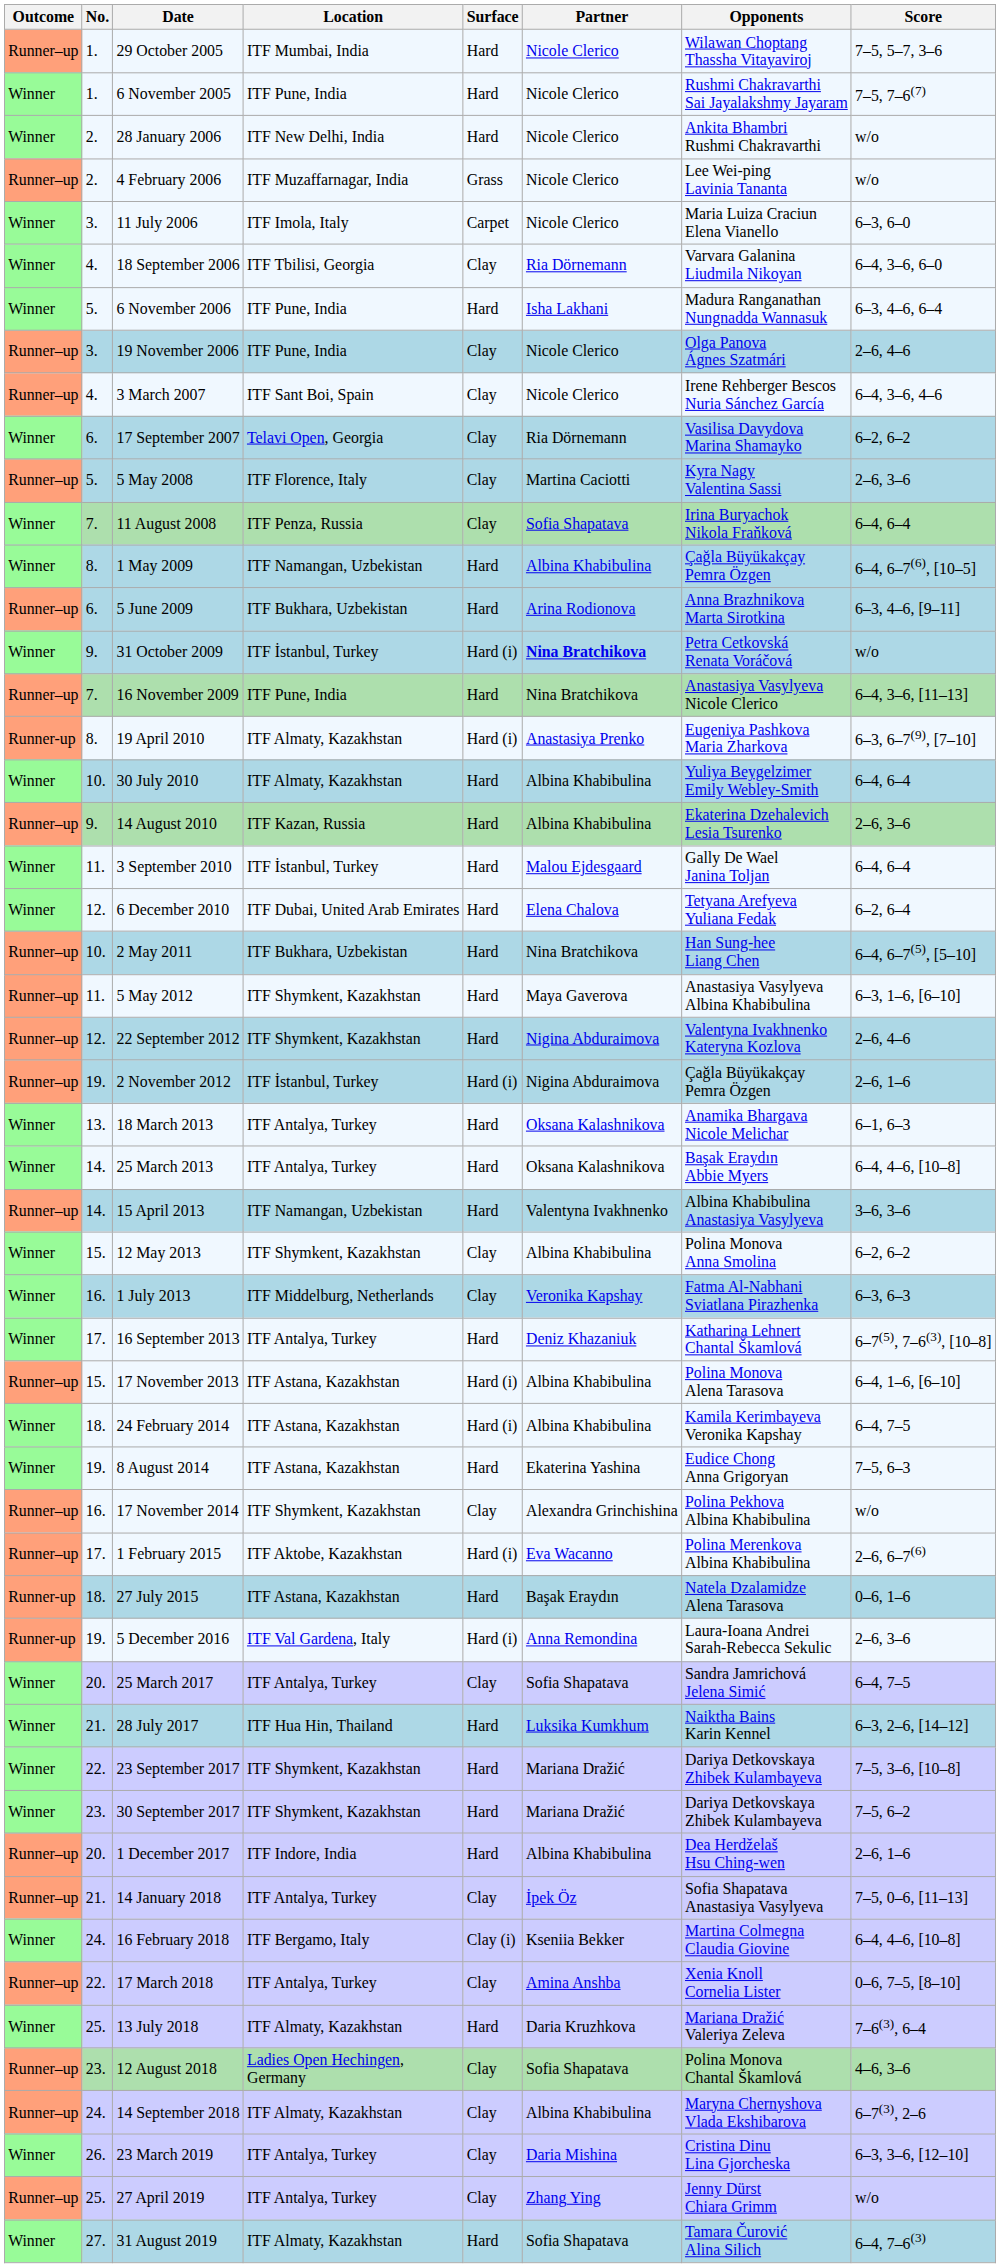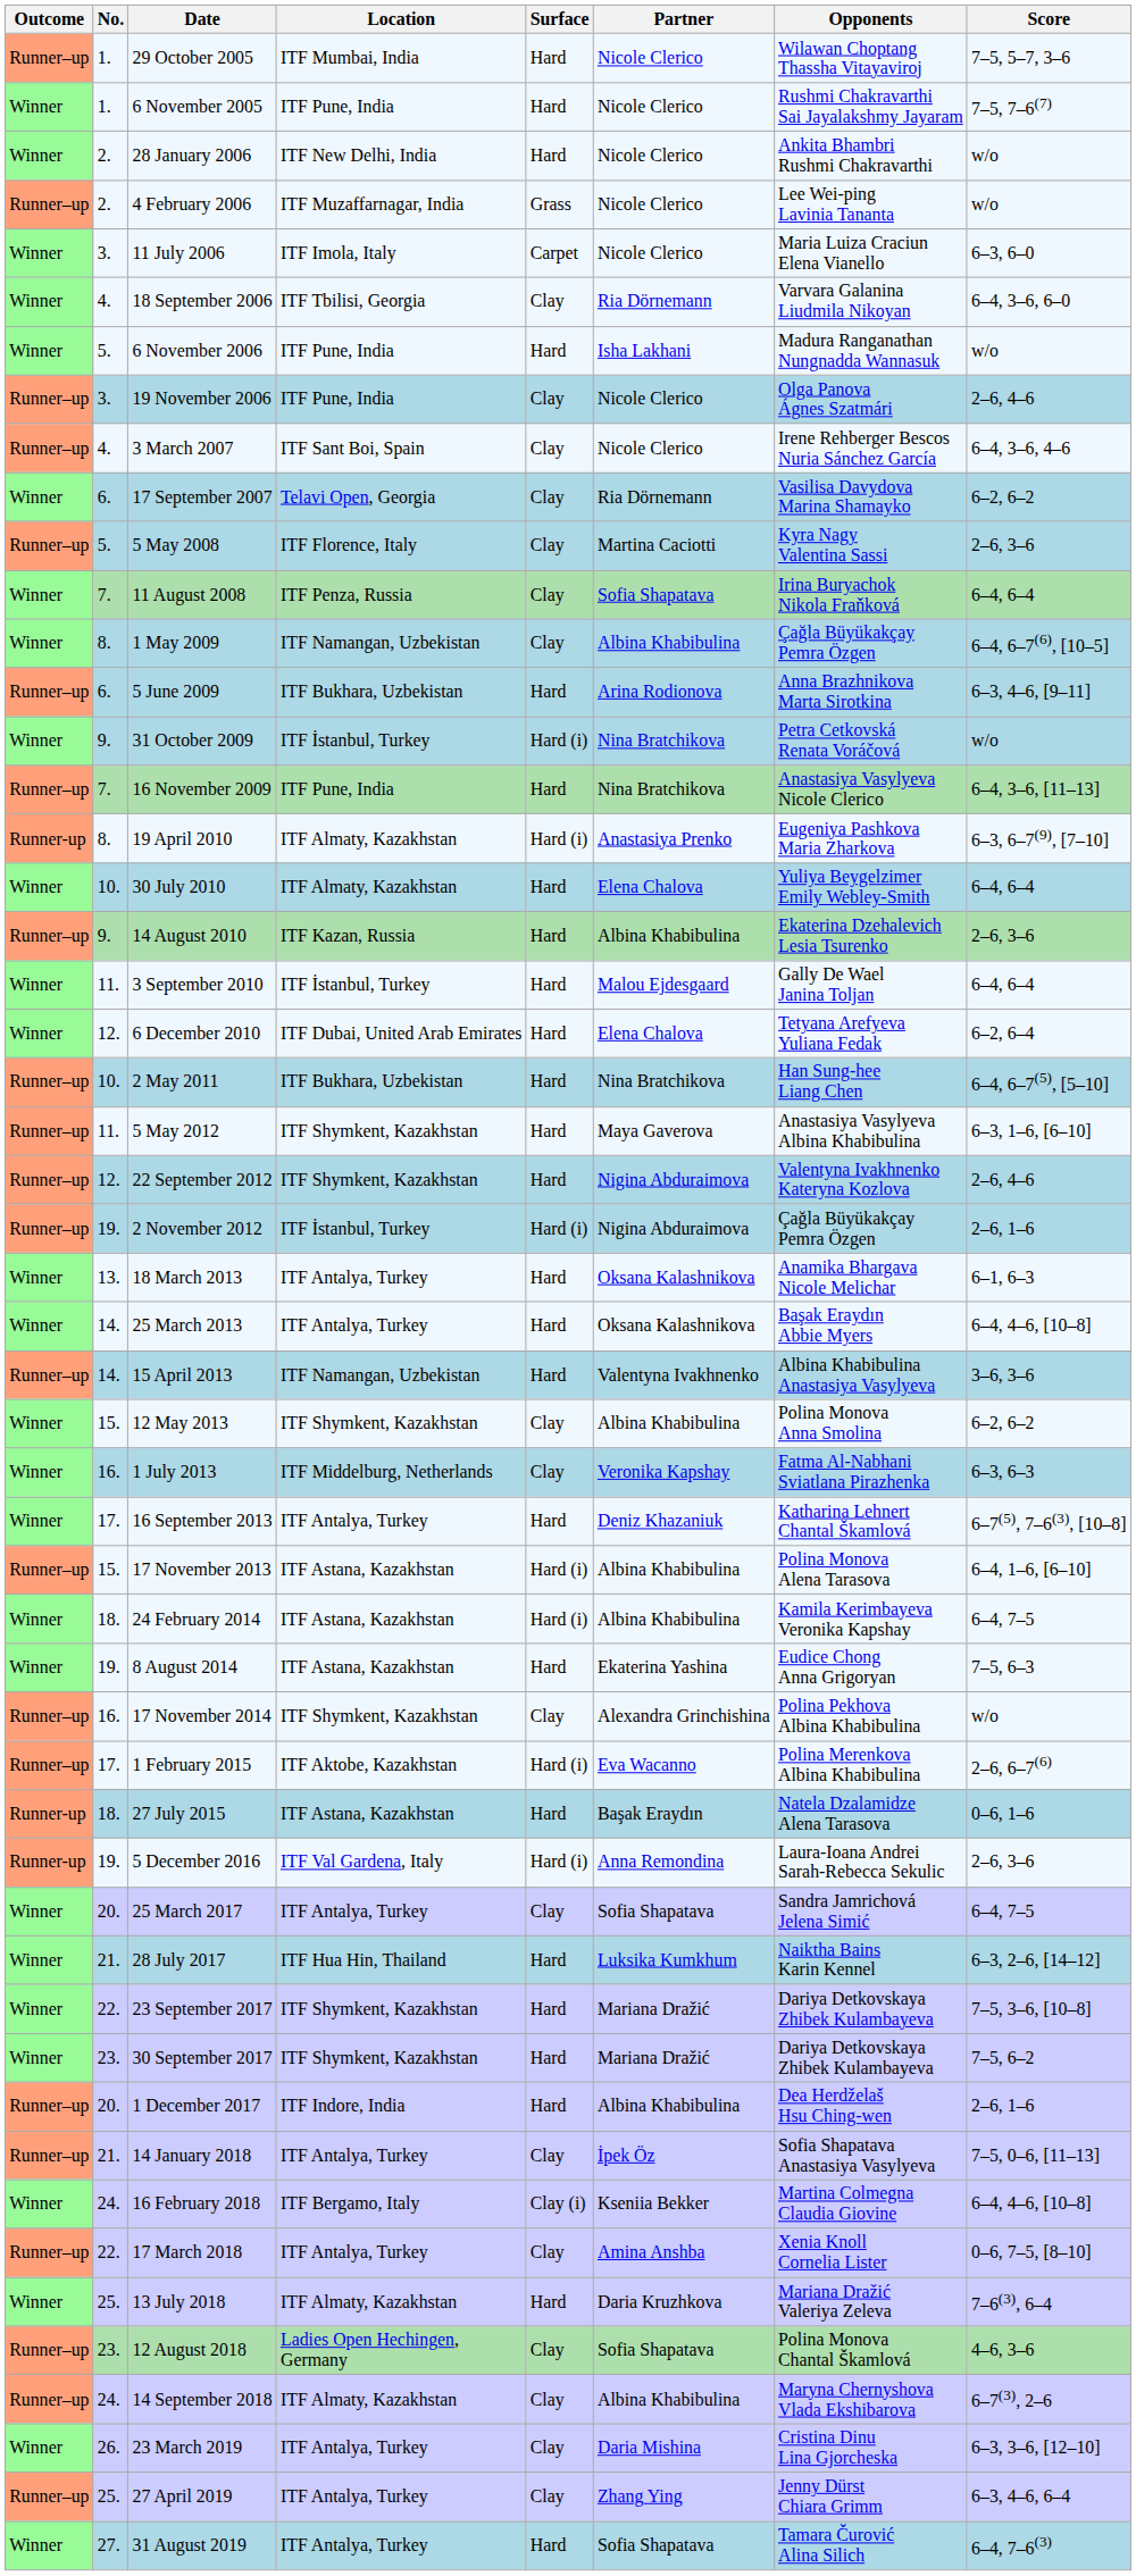6 November 2006 | Score: 6–3, 4–6, 6–4 -> w/o
1 May 2009 | Surface: Hard -> Clay
31 October 2009 | Partner: bold -> normal
30 July 2010 | Partner: Albina Khabibulina -> Elena Chalova
27 April 2019 | Score: w/o -> 6–3, 4–6, 6–4
31 August 2019 | Location: ITF Almaty, Kazakhstan -> ITF Antalya, Turkey
